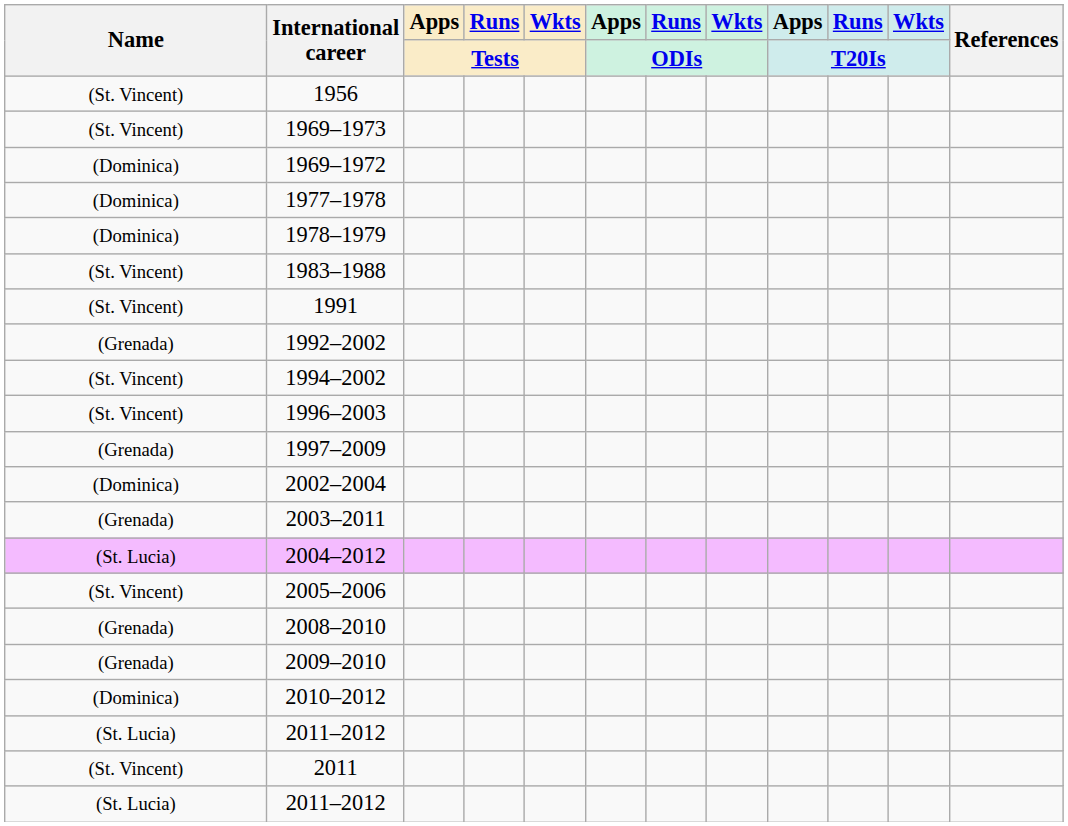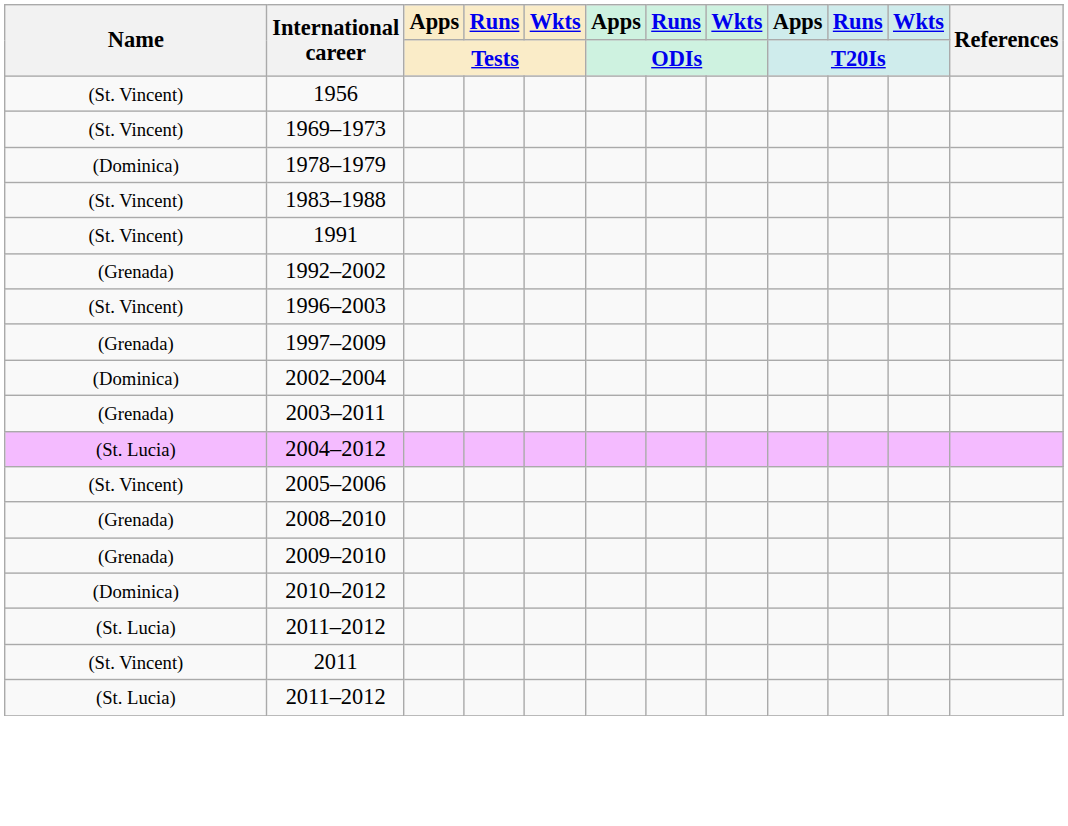- row: (Dominica) | 1969–1972
- row: (Dominica) | 1977–1978
- row: (St. Vincent) | 1994–2002
